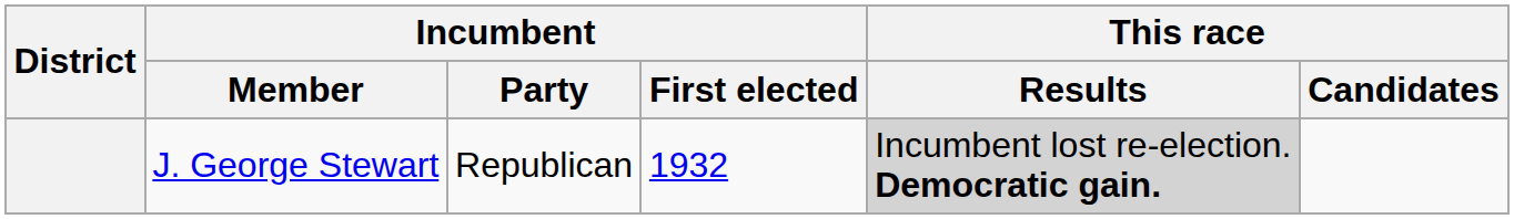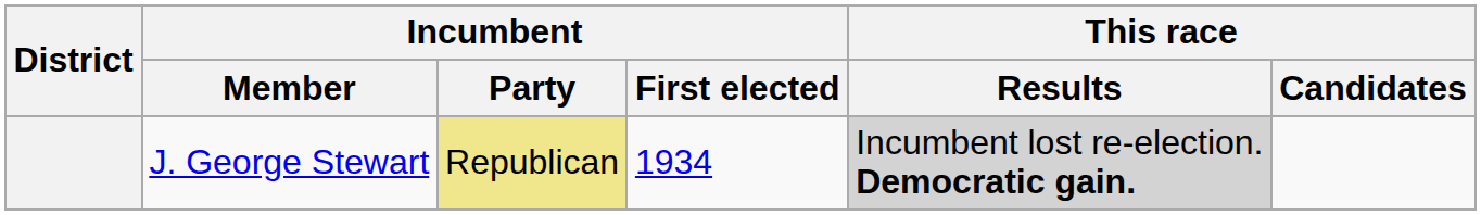J. George Stewart | Incumbent / Party: no background -> khaki background
J. George Stewart | Incumbent / First elected: 1932 -> 1934
